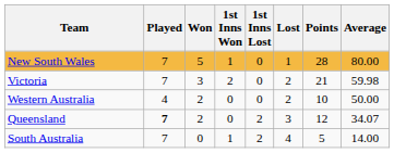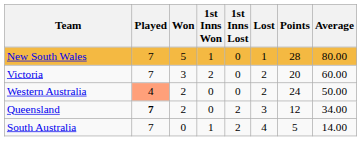Victoria | Points: 21 -> 20
Victoria | Average: 59.98 -> 60.00
Western Australia | Played: no background -> lightsalmon background
Western Australia | Points: 10 -> 24
Queensland | Average: 34.07 -> 34.00
